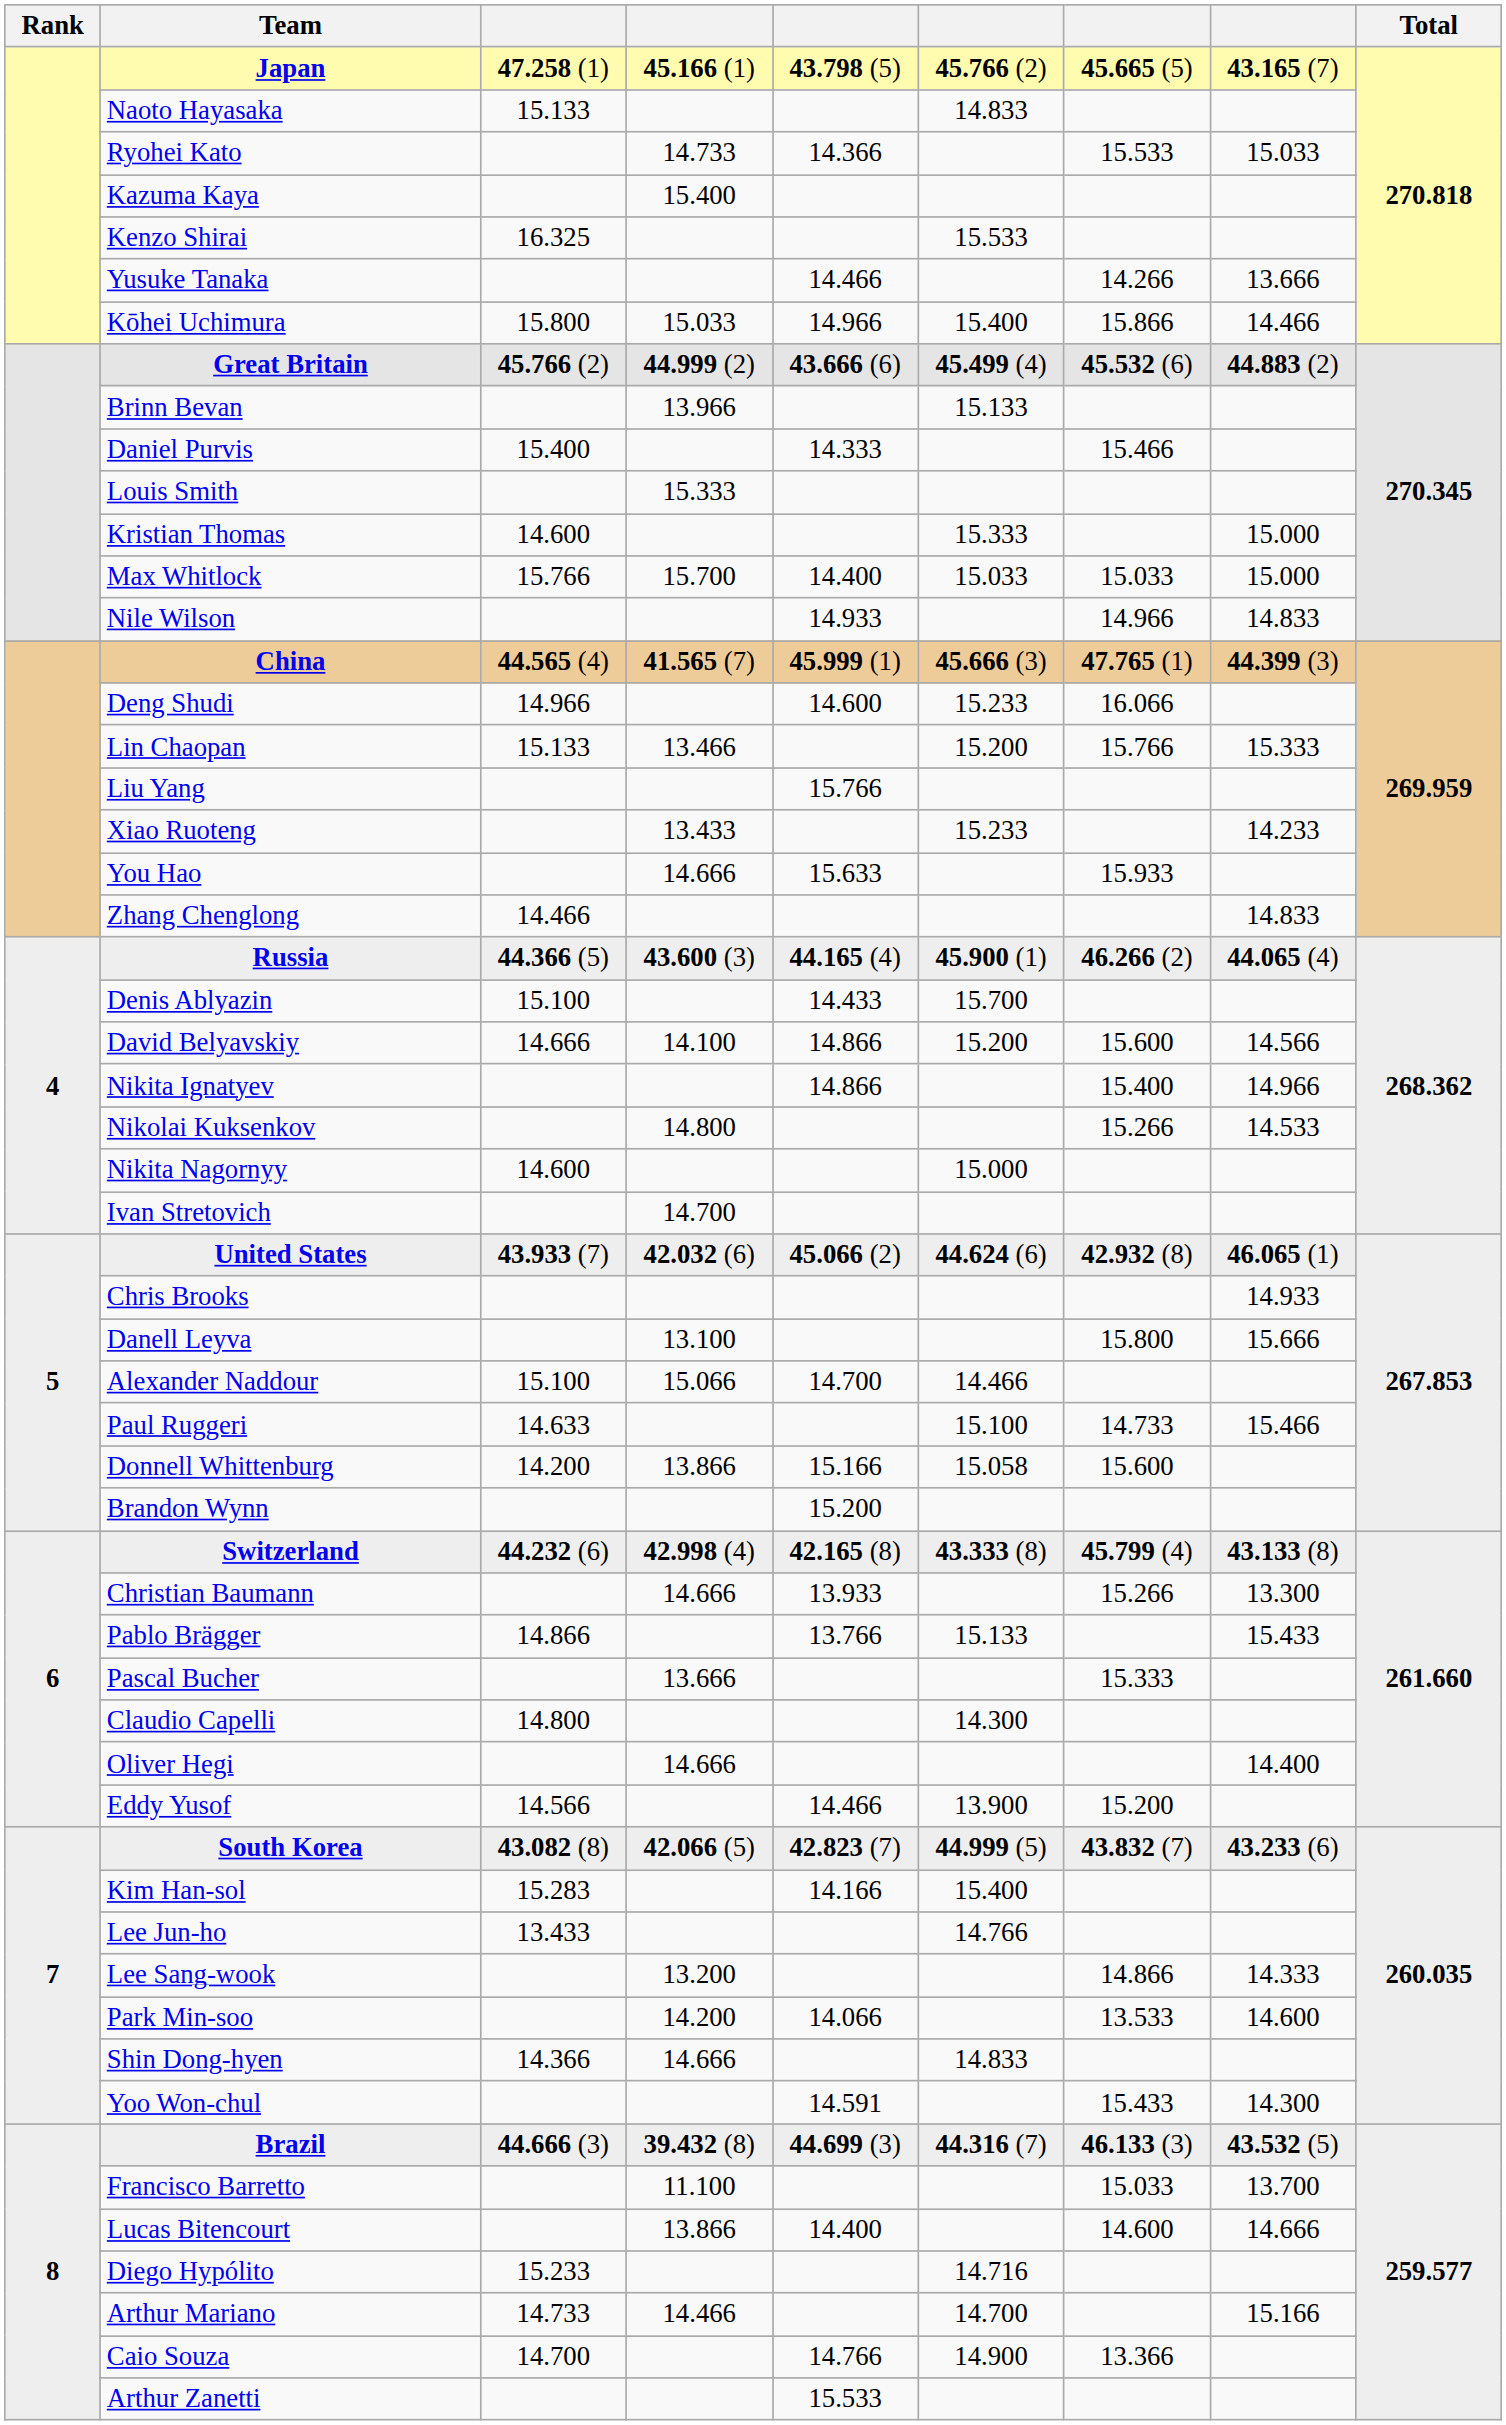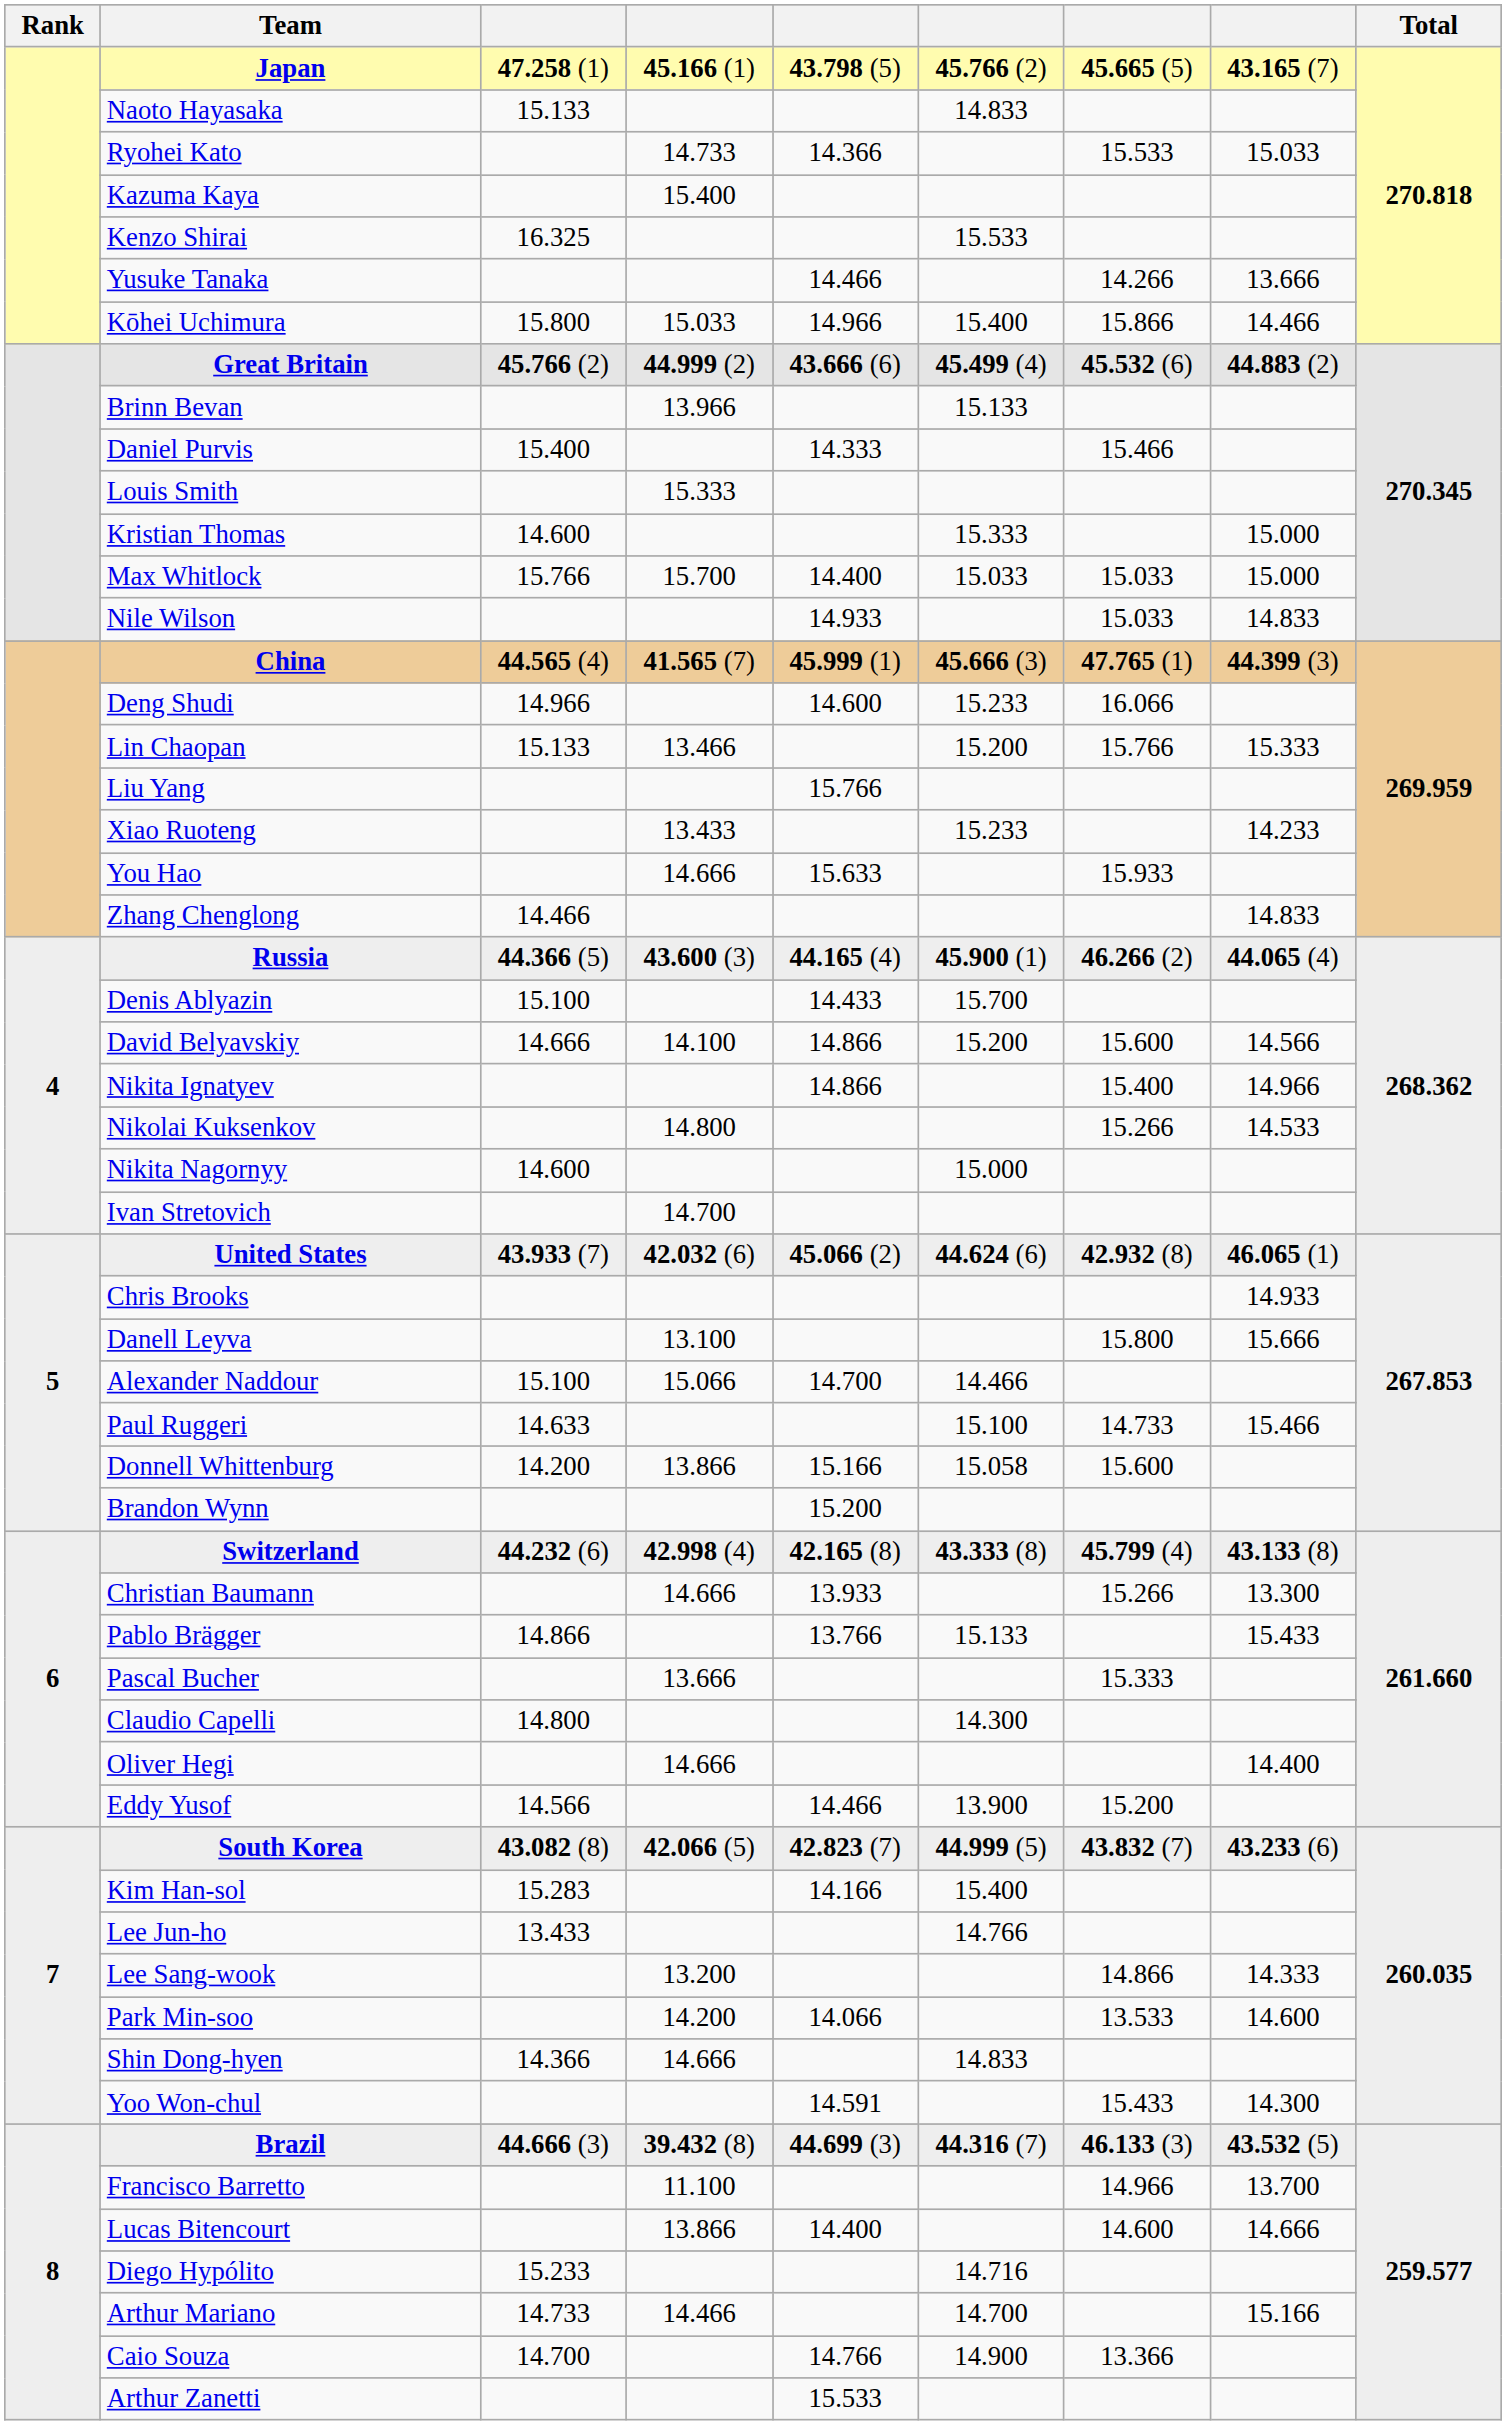Nile Wilson | column 7: 14.966 -> 15.033
Francisco Barretto | column 7: 15.033 -> 14.966
